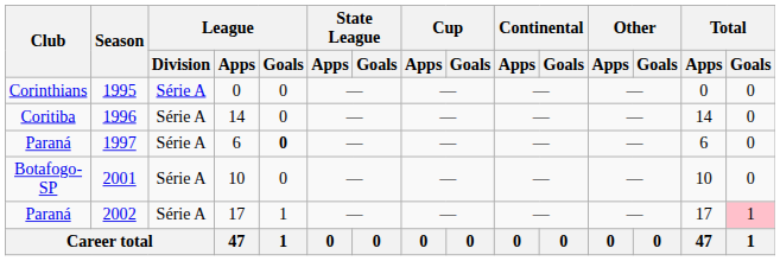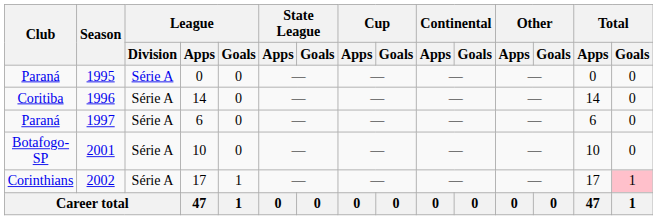1995 | Club: Corinthians -> Paraná
1997 | League / Goals: bold -> normal
2002 | Club: Paraná -> Corinthians
